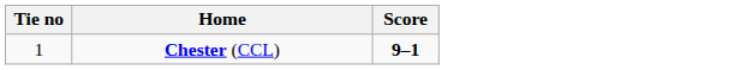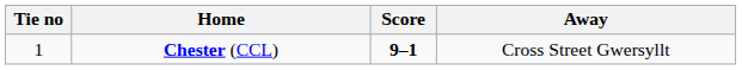+ column: Away | Cross Street Gwersyllt
